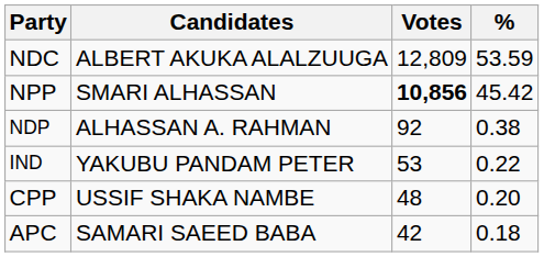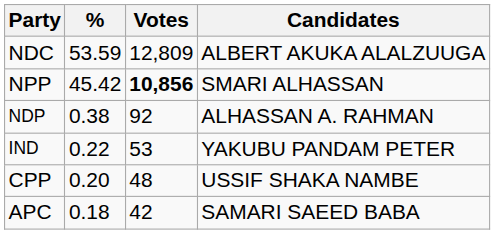columns swapped: Candidates <-> %
